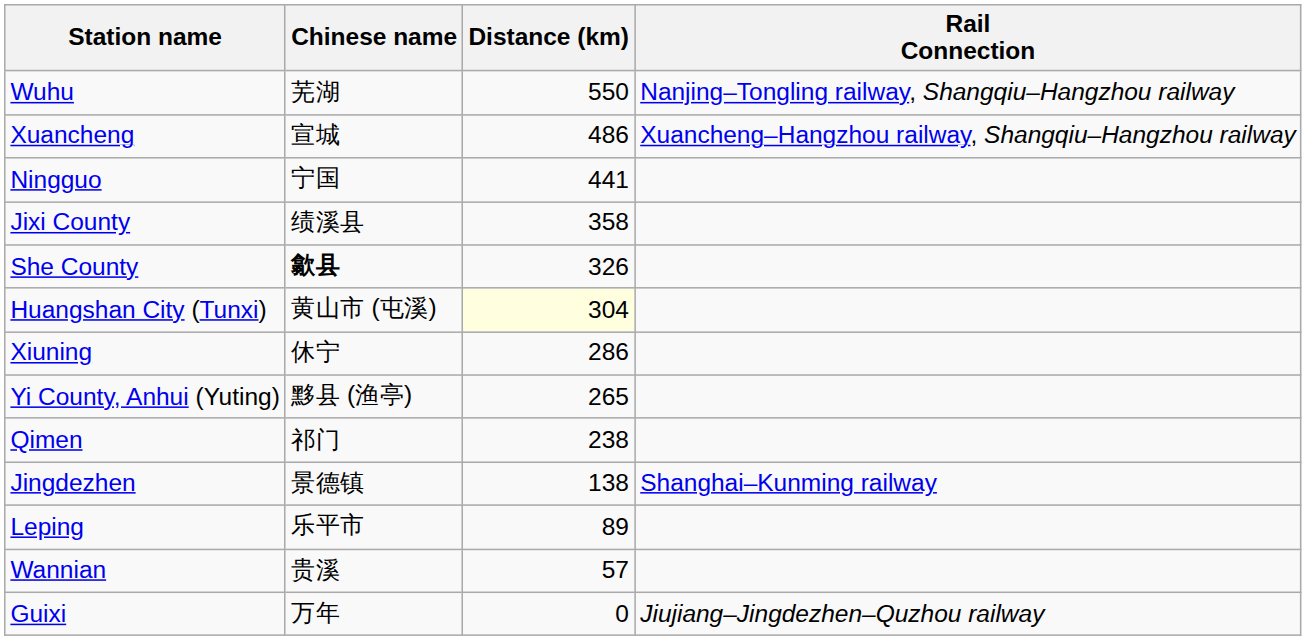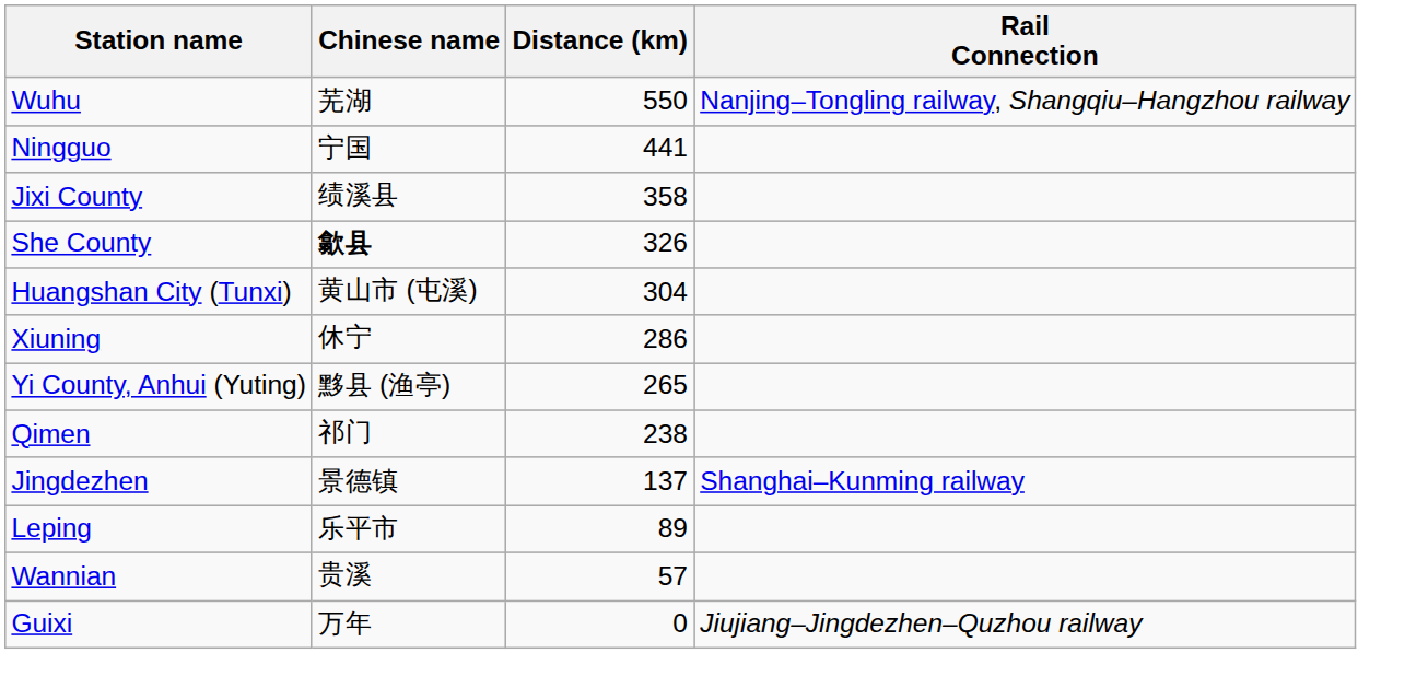- row: Xuancheng | 宣城 | 486 | Xuancheng–Hangzhou railway, Shangqiu–Hangzhou railway
Huangshan City (Tunxi) | Distance (km): lightyellow background -> no background
Jingdezhen | Distance (km): 138 -> 137
